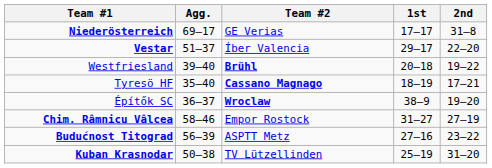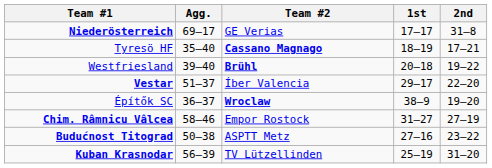rows swapped: Vestar <-> Tyresö HF
Budućnost Titograd | Agg.: 56–39 -> 50–38
Kuban Krasnodar | Agg.: 50–38 -> 56–39
